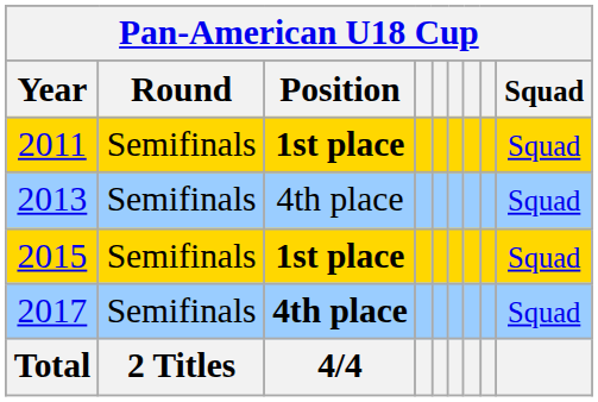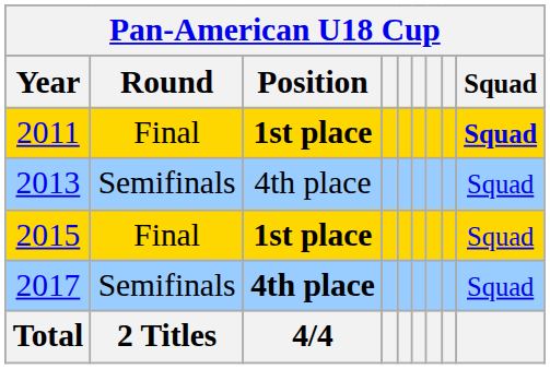2011 | Round: Semifinals -> Final
2011 | Squad: normal -> bold
2015 | Round: Semifinals -> Final
